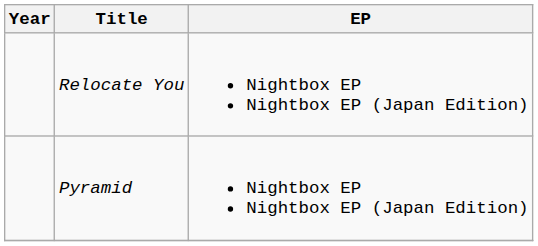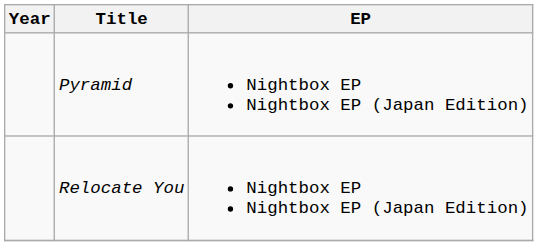rows swapped: Pyramid <-> Relocate You
